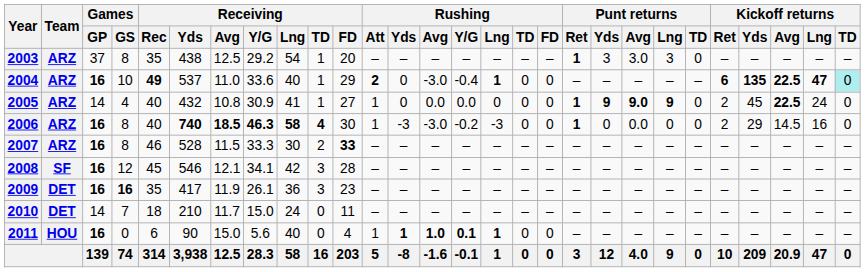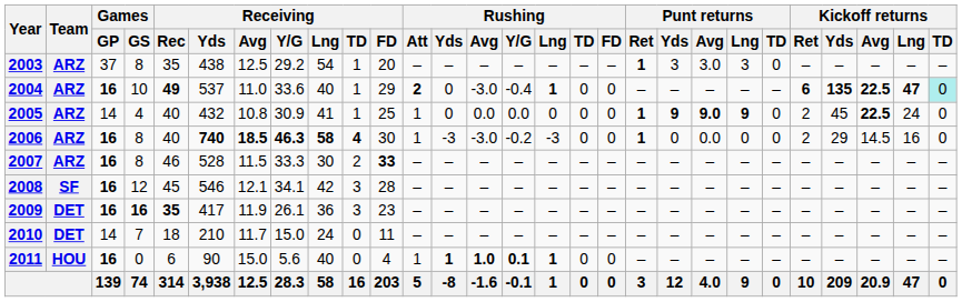2005 | Receiving / FD: 27 -> 25
2009 | Receiving / Rec: normal -> bold
